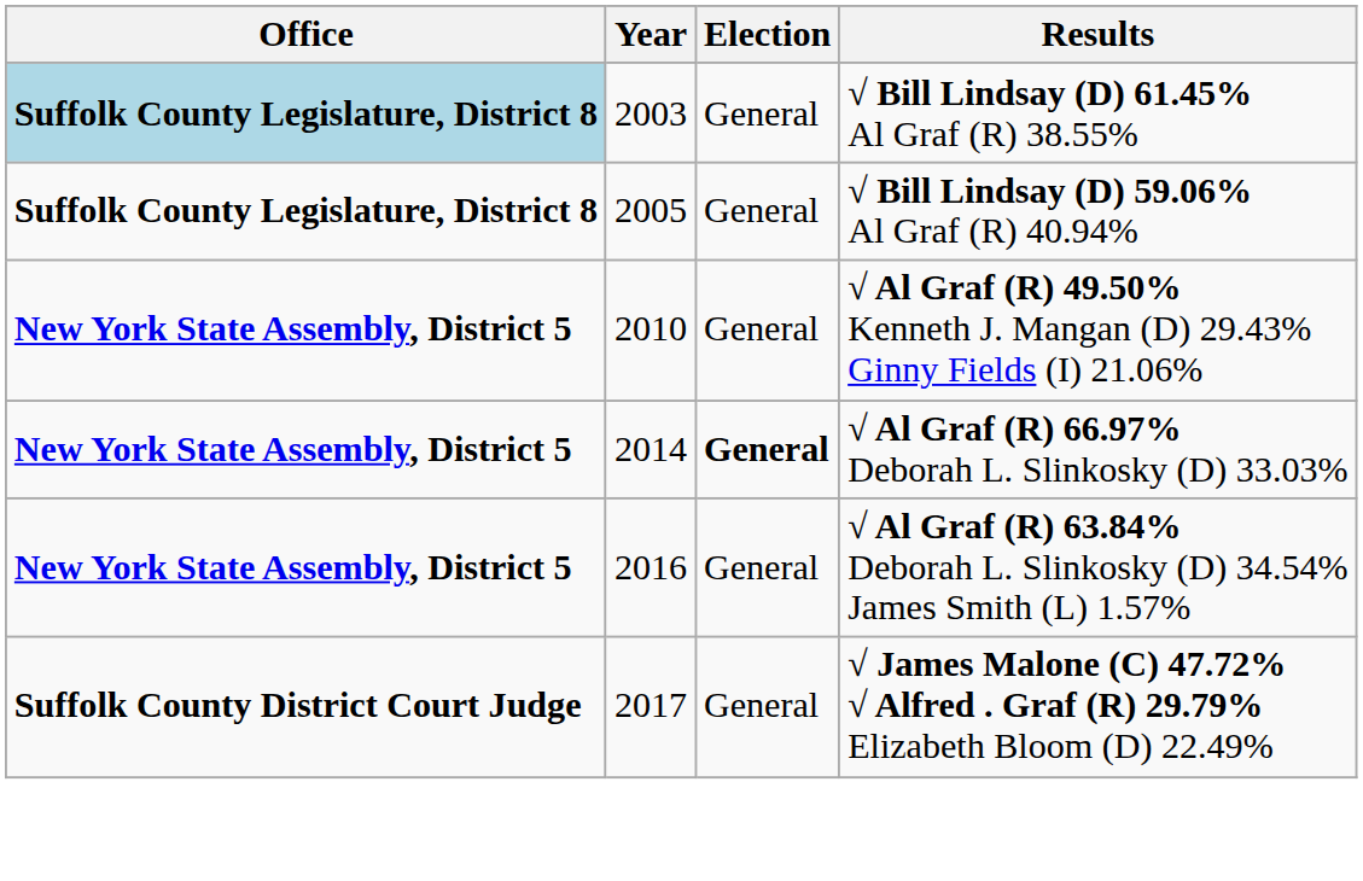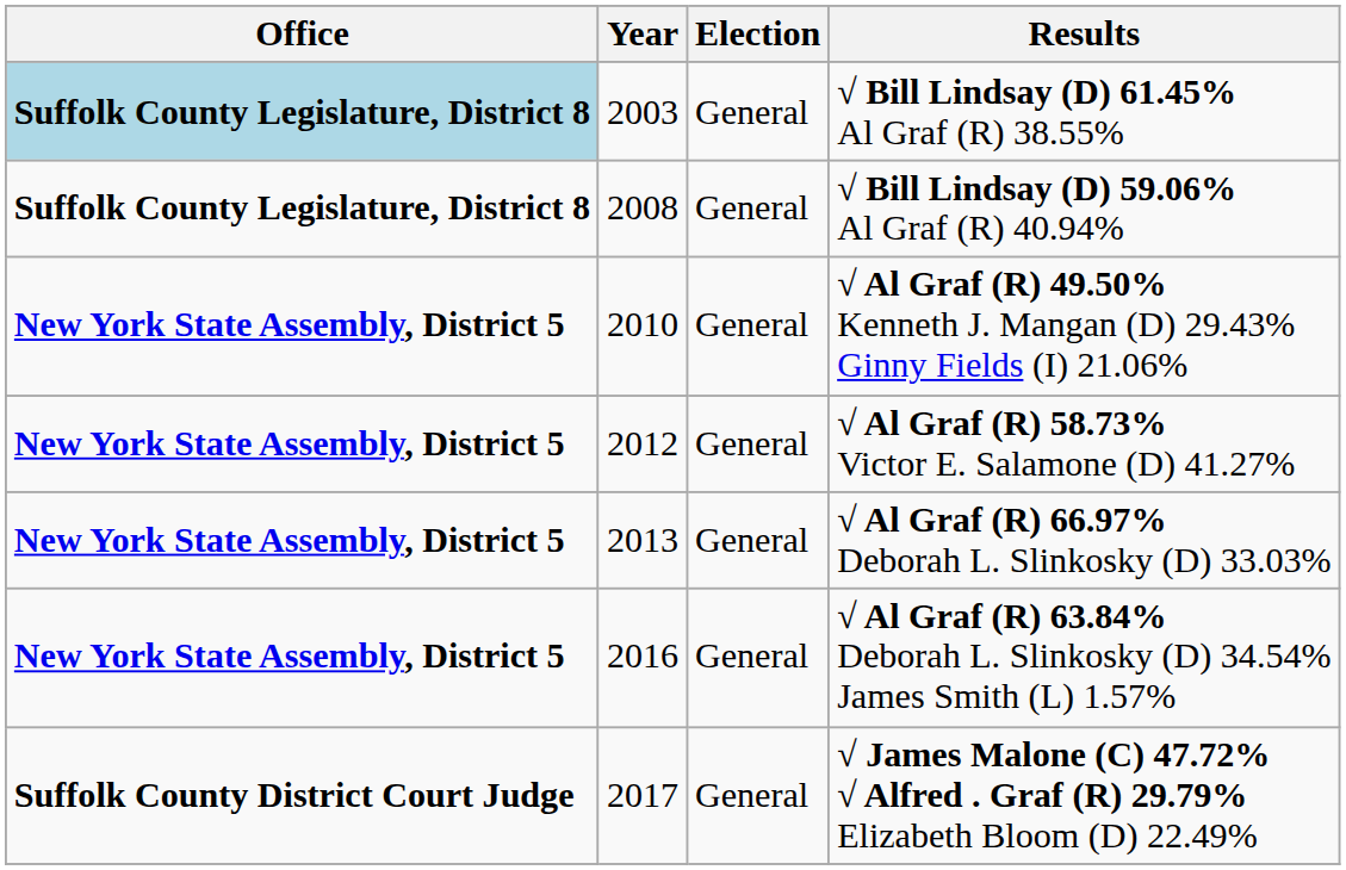√ Bill Lindsay (D) 59.06% Al Graf (R) 40.94% | Year: 2005 -> 2008
+ row: New York State Assembly, District 5 | 2012 | General | √ Al Graf (R) 58.73% Victor E. Salamone (D) 41.27%
√ Al Graf (R) 66.97% Deborah L. Slinkosky (D) 33.03% | Year: 2014 -> 2013
√ Al Graf (R) 66.97% Deborah L. Slinkosky (D) 33.03% | Election: bold -> normal
